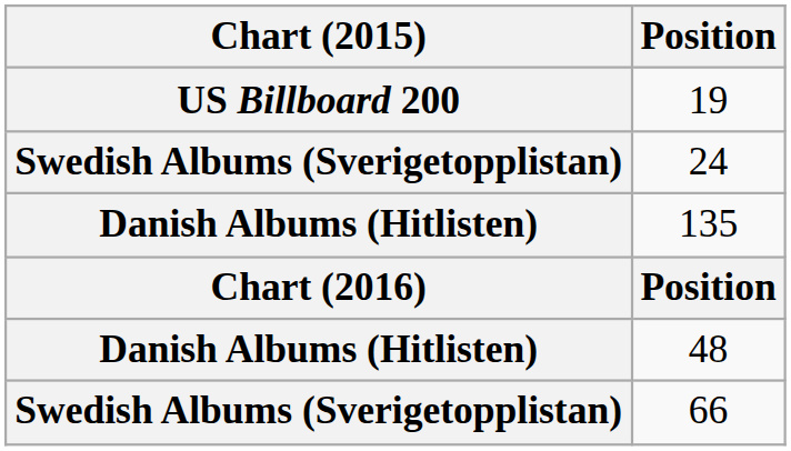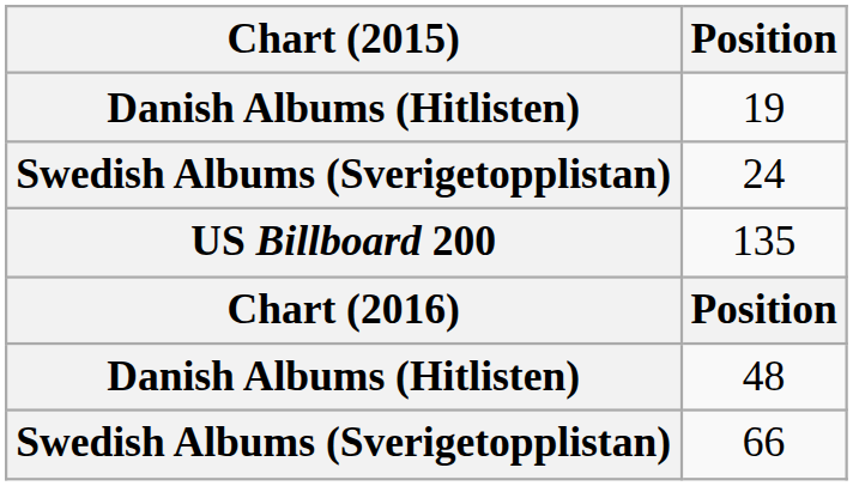19 | Chart (2015): US Billboard 200 -> Danish Albums (Hitlisten)
135 | Chart (2015): Danish Albums (Hitlisten) -> US Billboard 200
